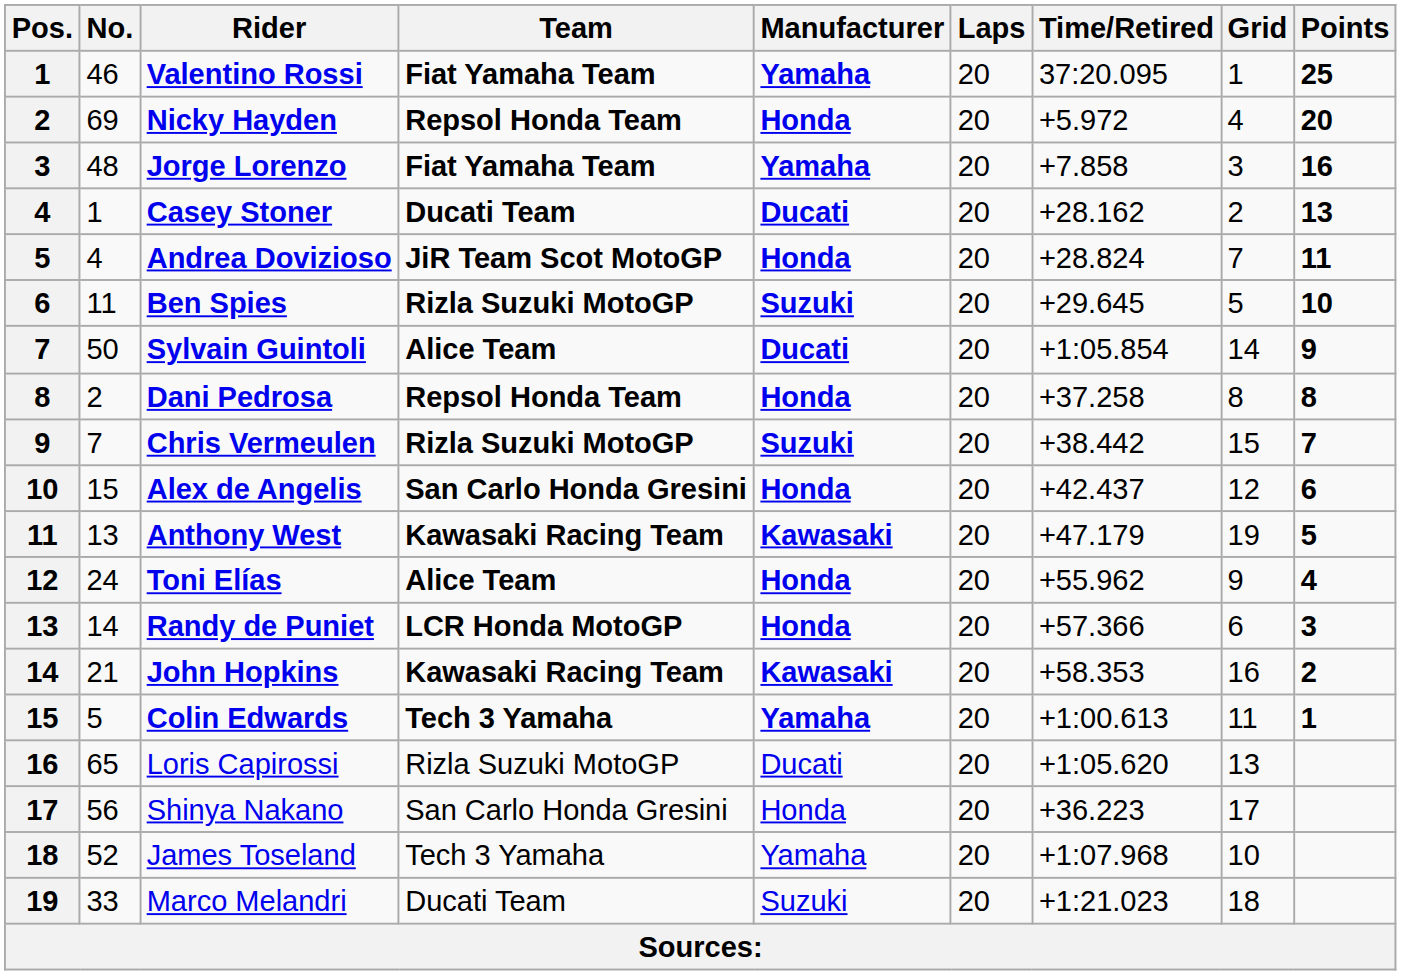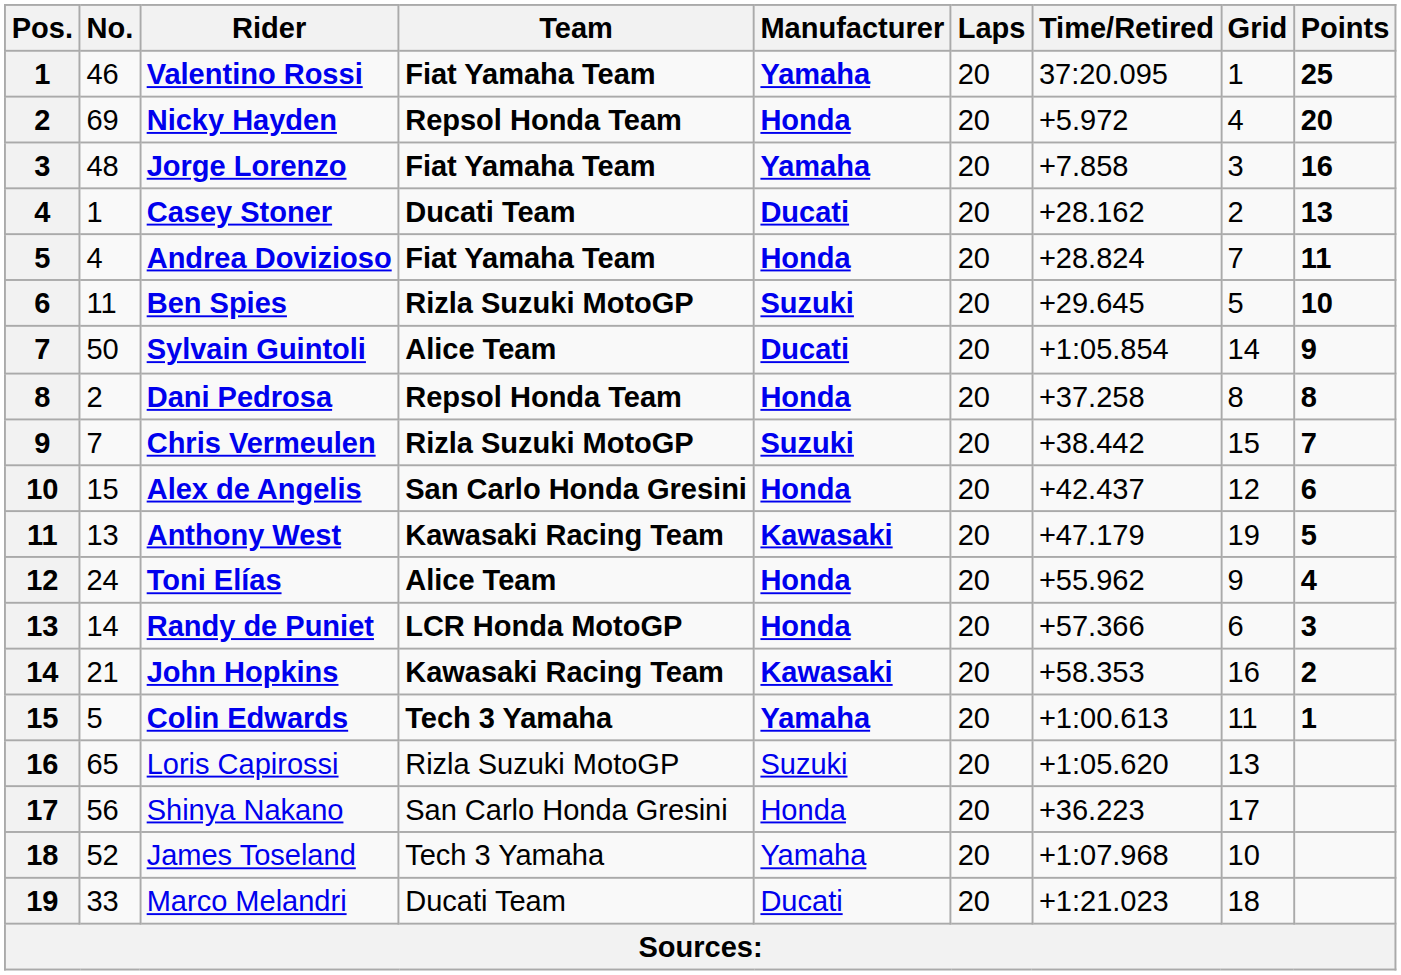Andrea Dovizioso | Team: JiR Team Scot MotoGP -> Fiat Yamaha Team
Loris Capirossi | Manufacturer: Ducati -> Suzuki
Marco Melandri | Manufacturer: Suzuki -> Ducati
